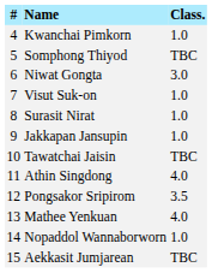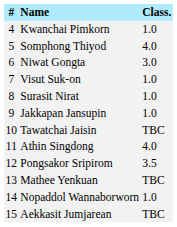Somphong Thiyod | Class.: TBC -> 4.0
Mathee Yenkuan | Class.: 4.0 -> TBC
